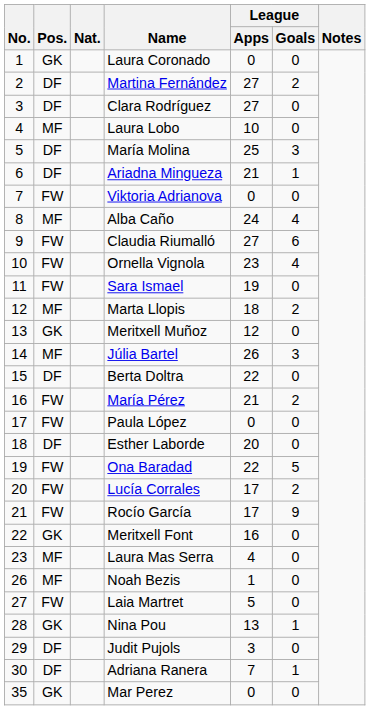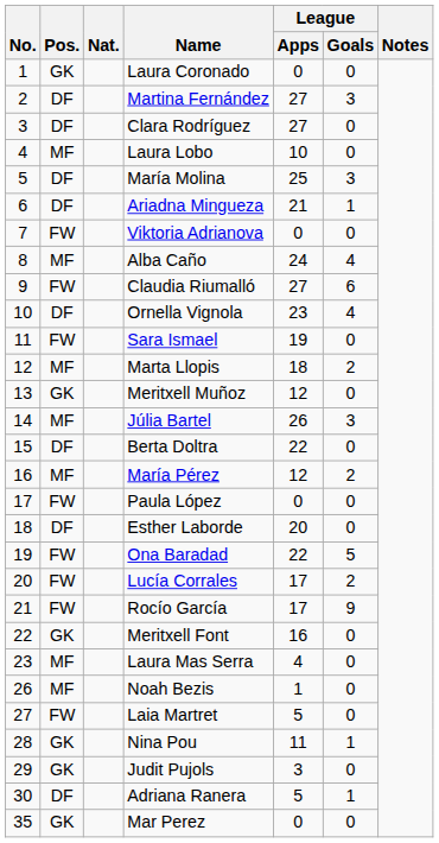Martina Fernández | League / Goals: 2 -> 3
Ornella Vignola | Pos.: FW -> DF
María Pérez | Pos.: FW -> MF
María Pérez | League / Apps: 21 -> 12
Nina Pou | League / Apps: 13 -> 11
Judit Pujols | Pos.: DF -> GK
Adriana Ranera | League / Apps: 7 -> 5
